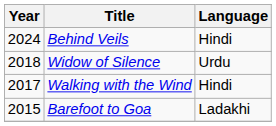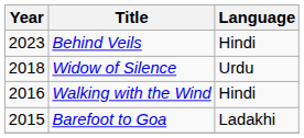Behind Veils | Year: 2024 -> 2023
Walking with the Wind | Year: 2017 -> 2016
